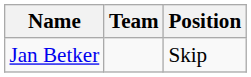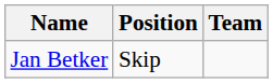columns swapped: Position <-> Team
